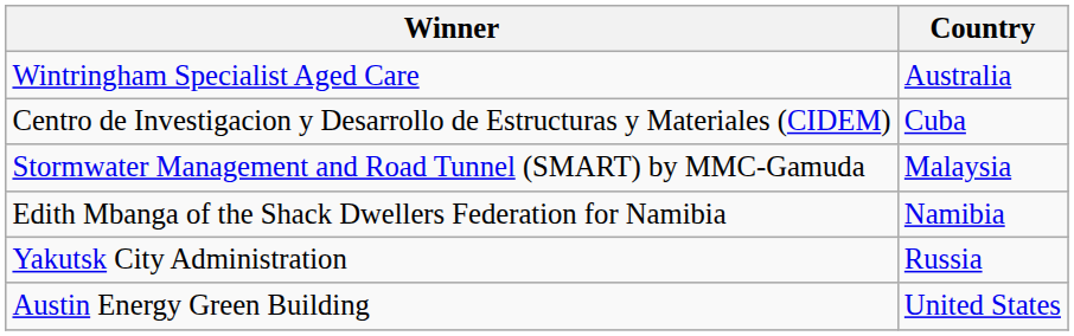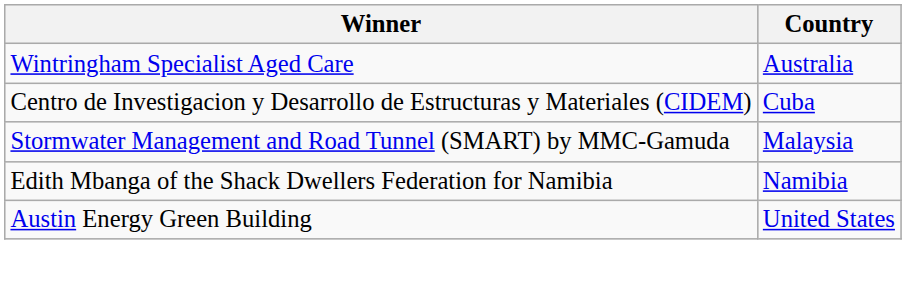- row: Yakutsk City Administration | Russia
